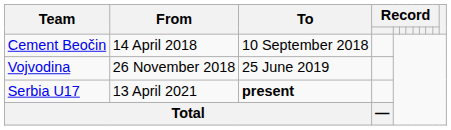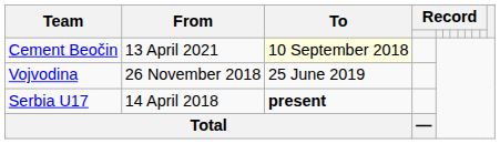Cement Beočin | From: 14 April 2018 -> 13 April 2021
Cement Beočin | To: no background -> lightyellow background
Serbia U17 | From: 13 April 2021 -> 14 April 2018
